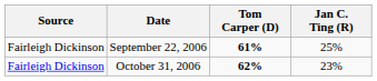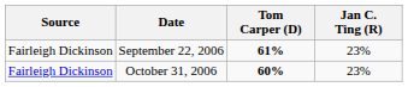September 22, 2006 | Jan C. Ting (R): 25% -> 23%
October 31, 2006 | Tom Carper (D): 62% -> 60%
